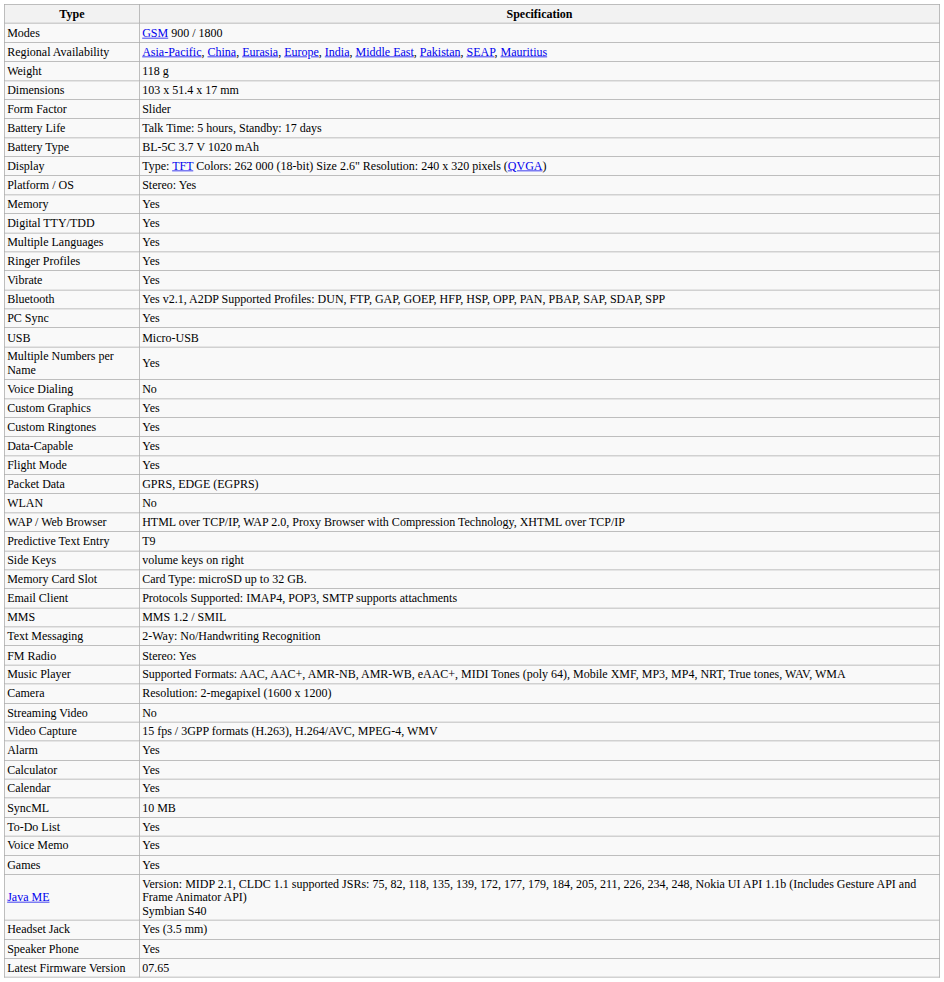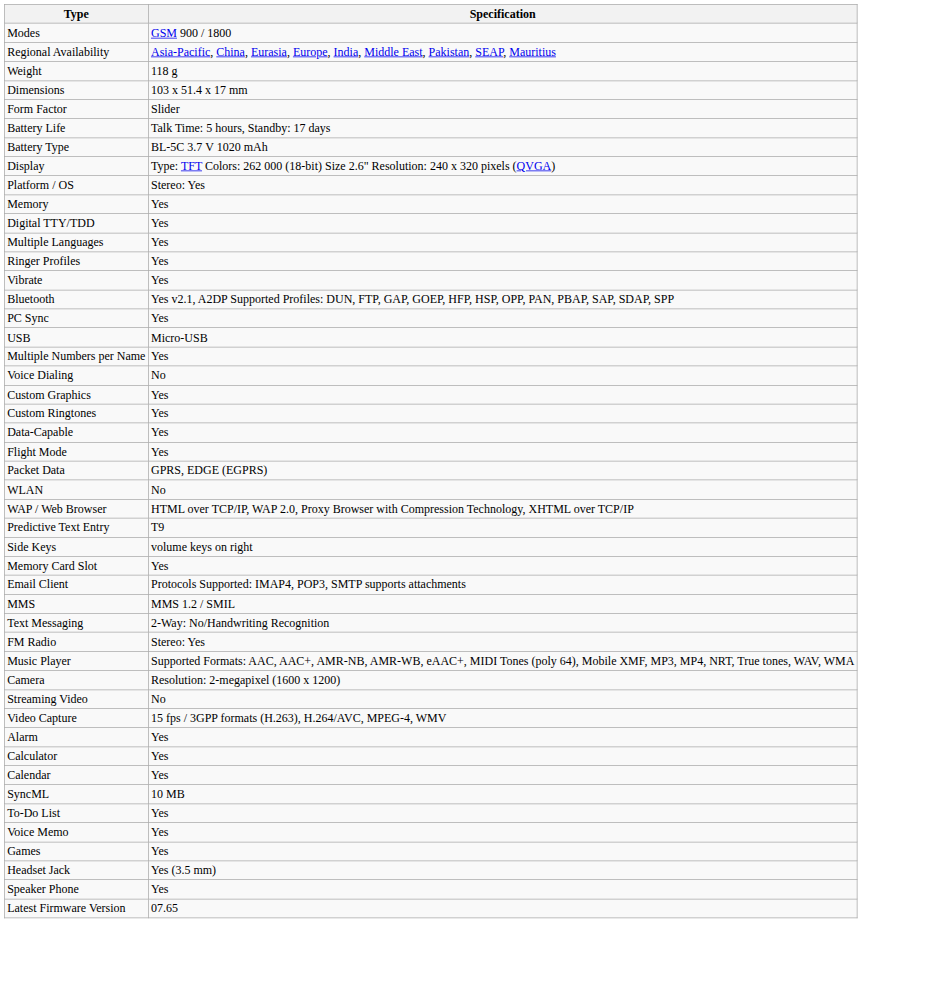Memory Card Slot | Specification: Card Type: microSD up to 32 GB. -> Yes
- row: Java ME | Version: MIDP 2.1, CLDC 1.1 supported JSRs: 75, 82, 118, 135, 139, 172, 177, 179, 184, 205, 211, 226, 234, 248, Nokia UI API 1.1b (Includes Gesture API and Frame Animator API) Symbian S40
